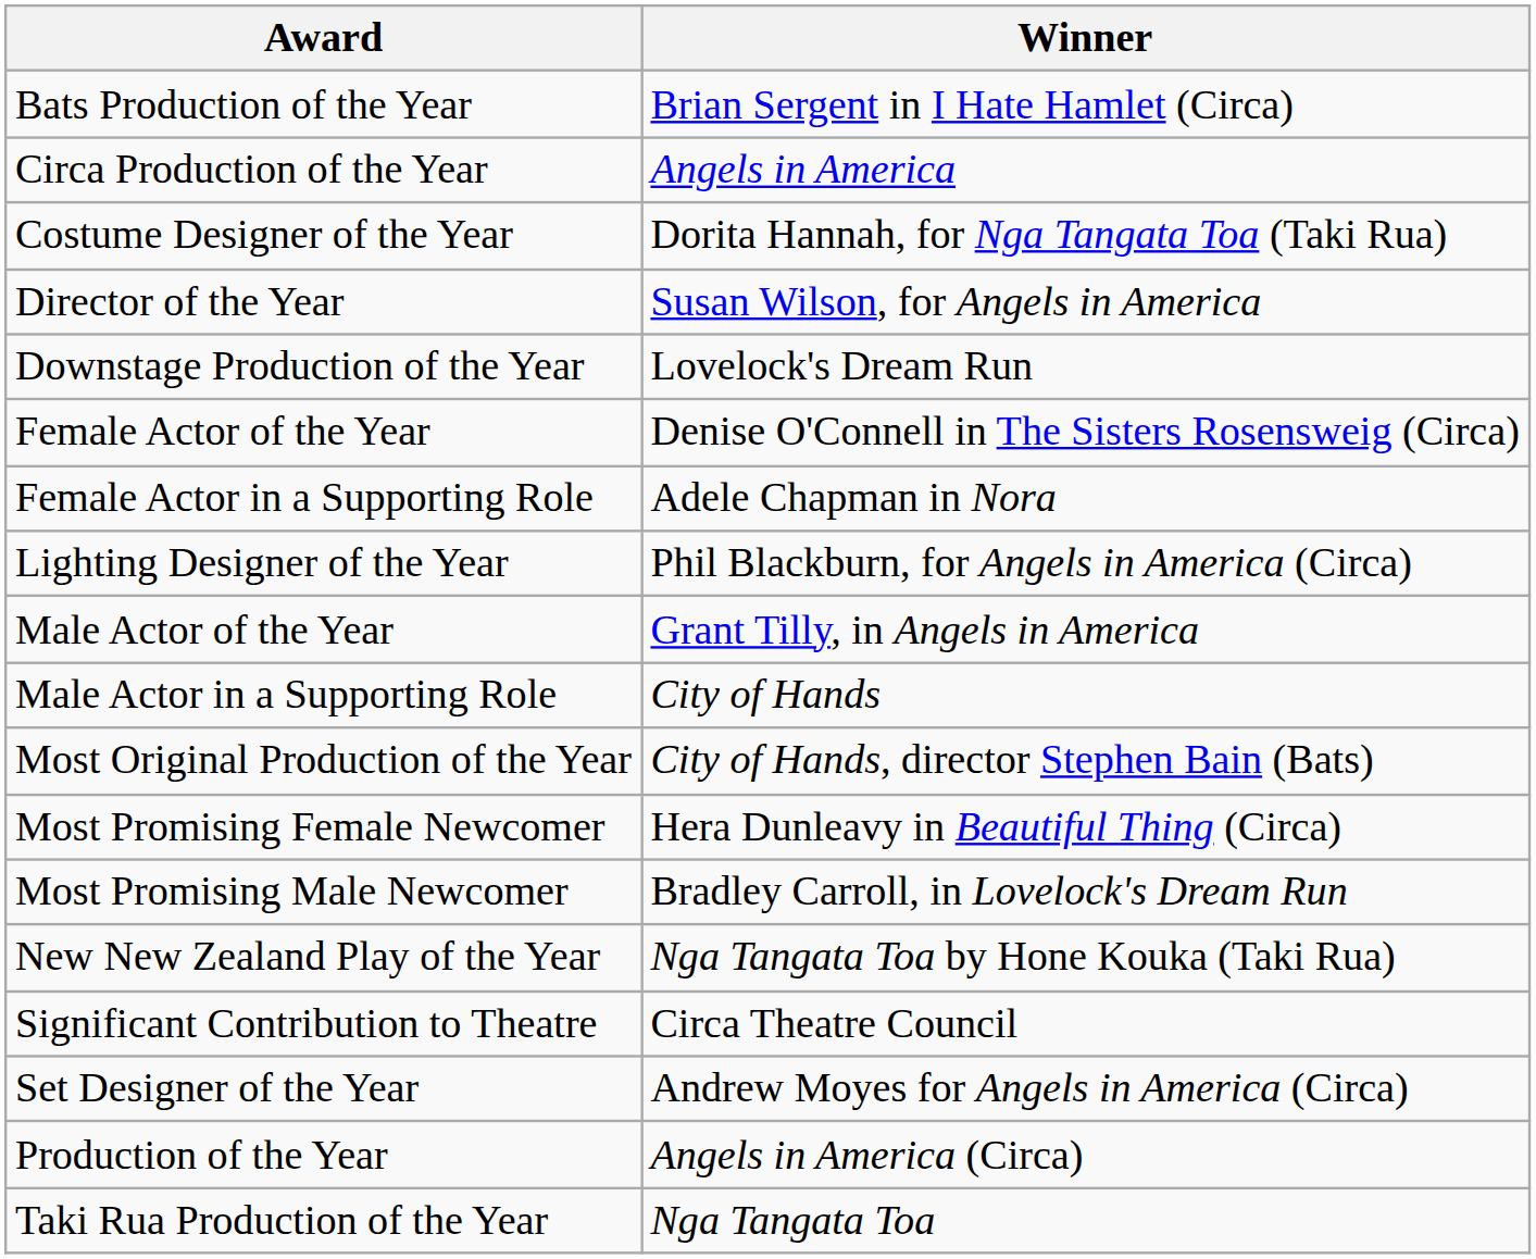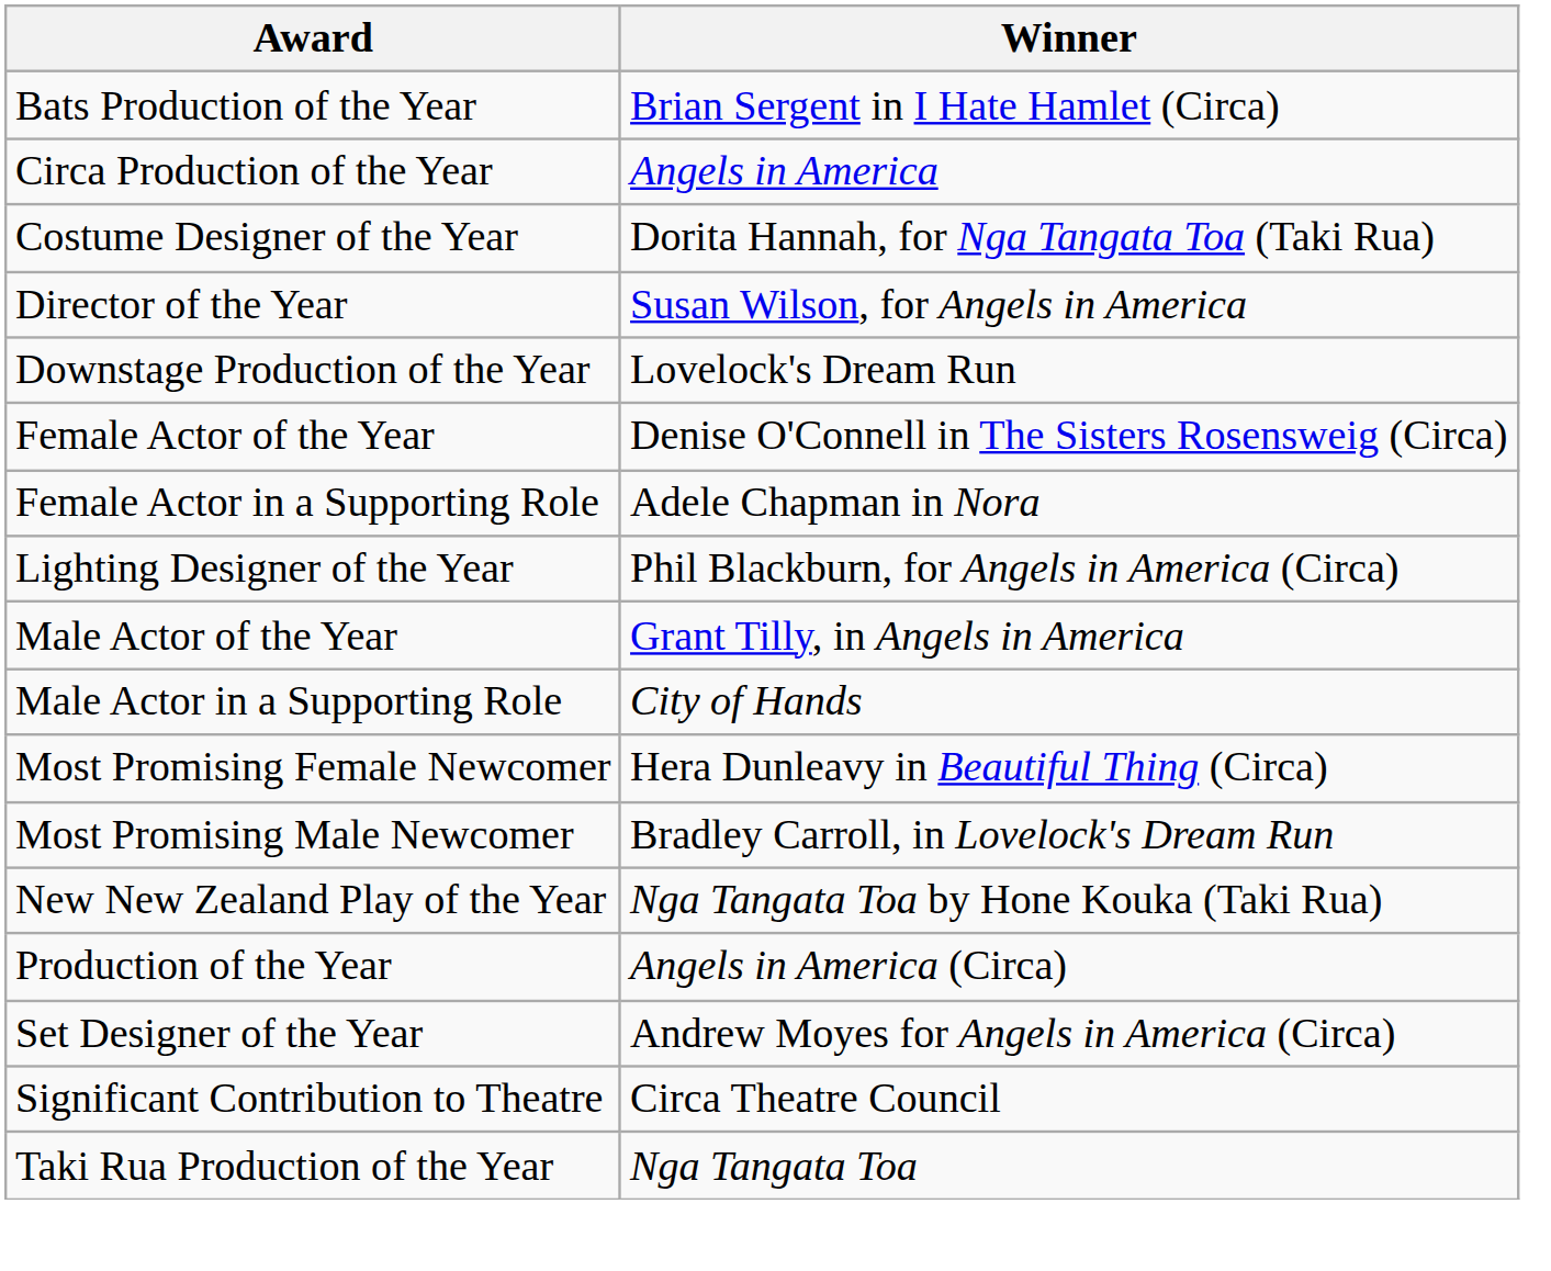- row: Most Original Production of the Year | City of Hands, director Stephen Bain (Bats)
rows swapped: Production of the Year <-> Significant Contribution to Theatre
